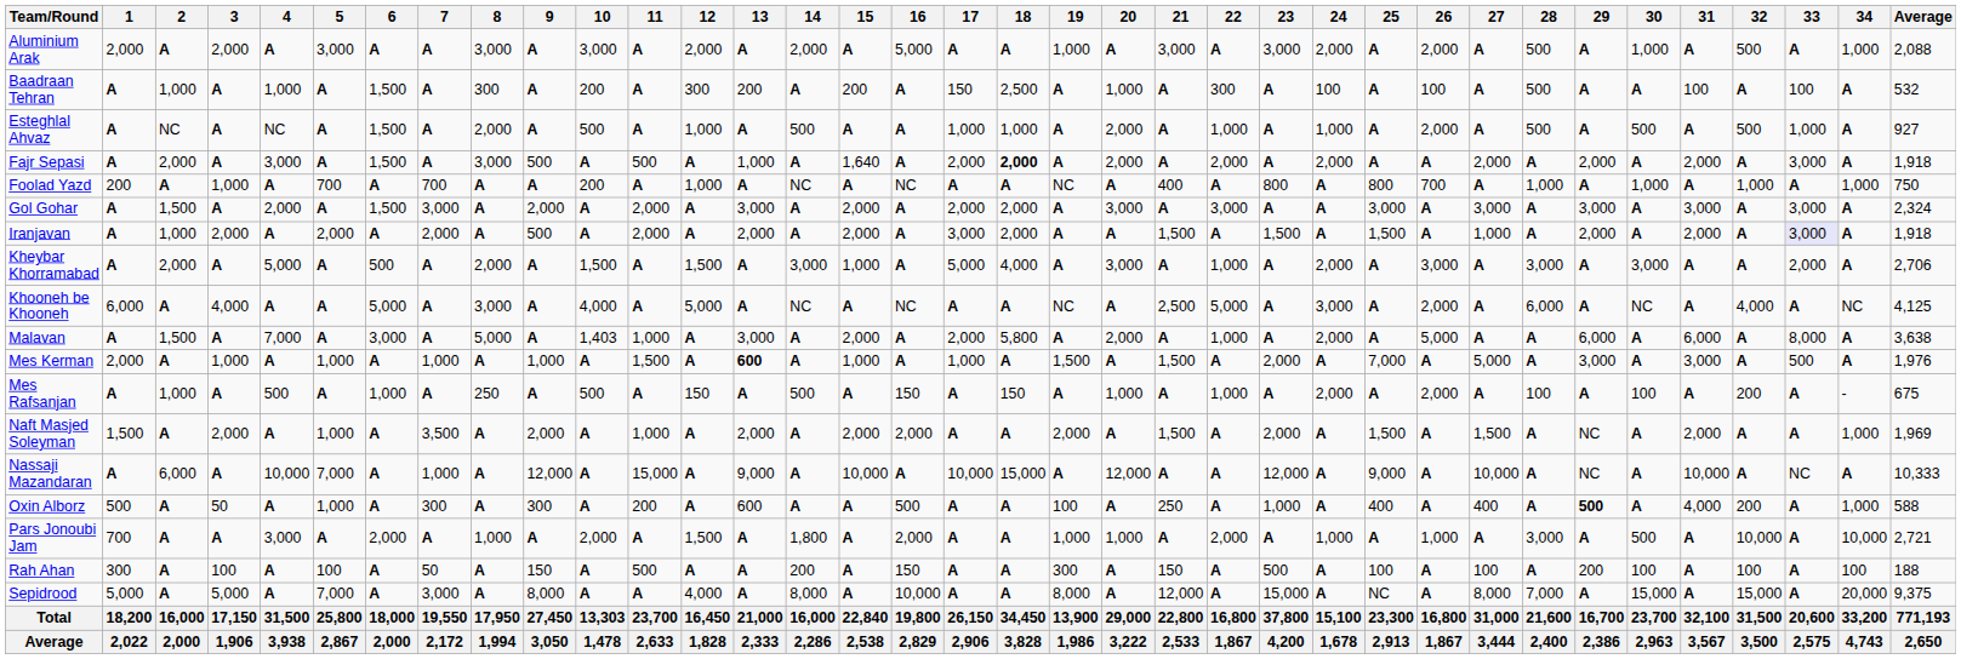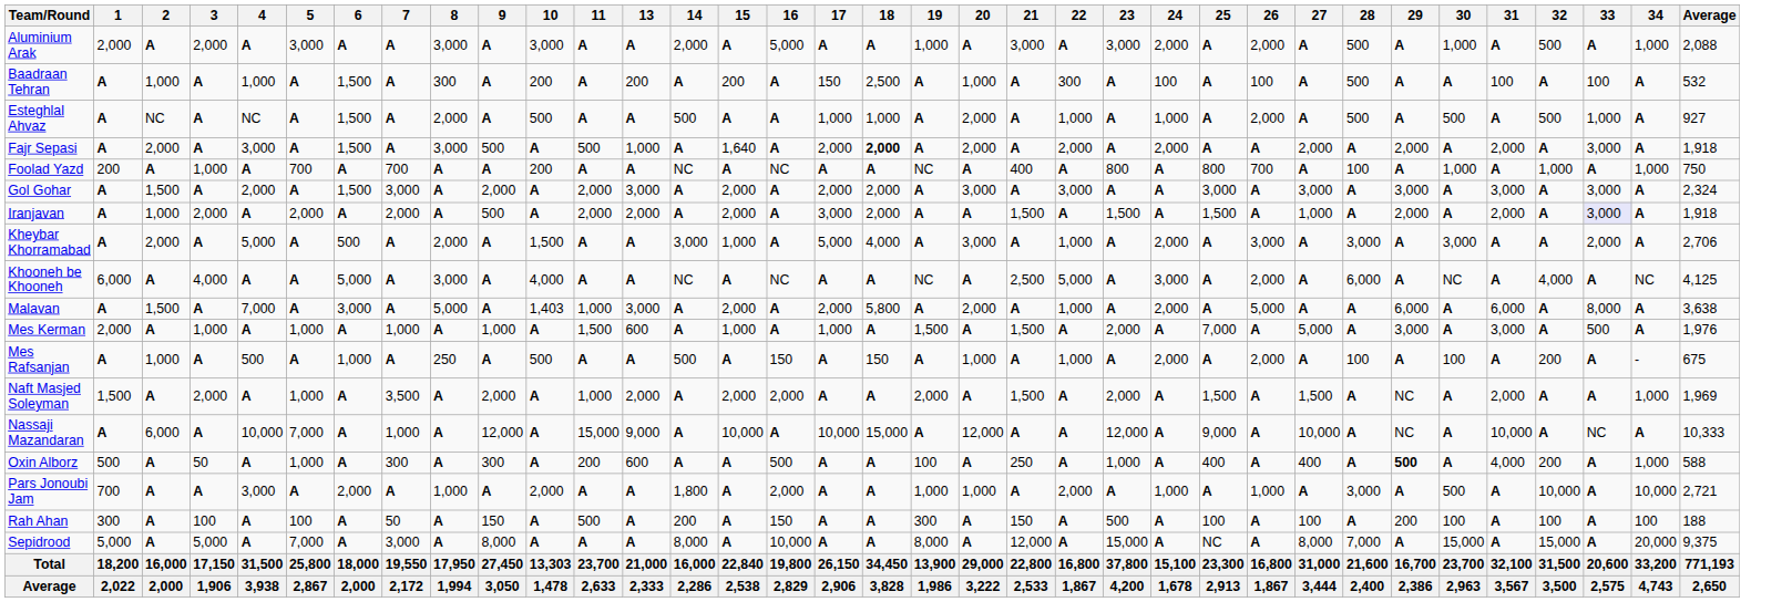- column: 12 | 2,000 | 300 | 1,000 | A | 1,000 | A | A | 1,500 | 5,000 | A | A | 150 | A | A | A | 1,500 | A | 4,000 | 16,450 | 1,828
Foolad Yazd | 28: 1,000 -> 100
Mes Kerman | 13: bold -> normal
